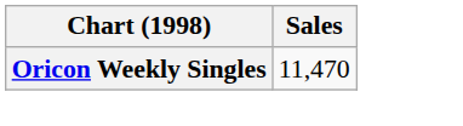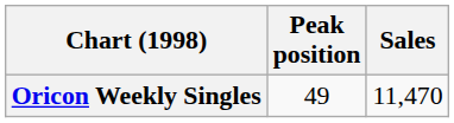+ column: Peak position | 49
